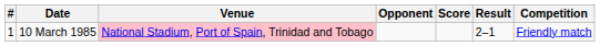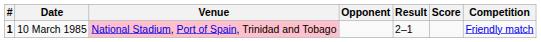columns swapped: Score <-> Result
10 March 1985 | #: normal -> bold
